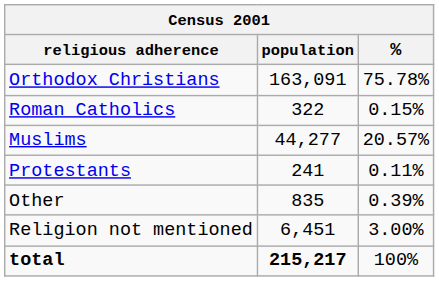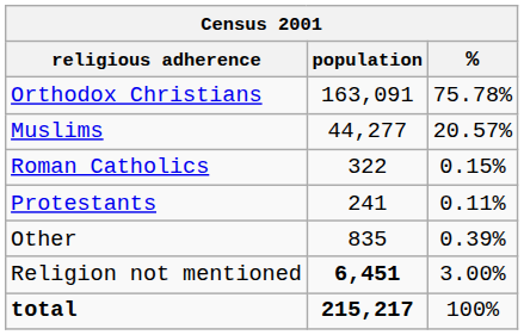rows swapped: Muslims <-> Roman Catholics
Religion not mentioned | population: normal -> bold
